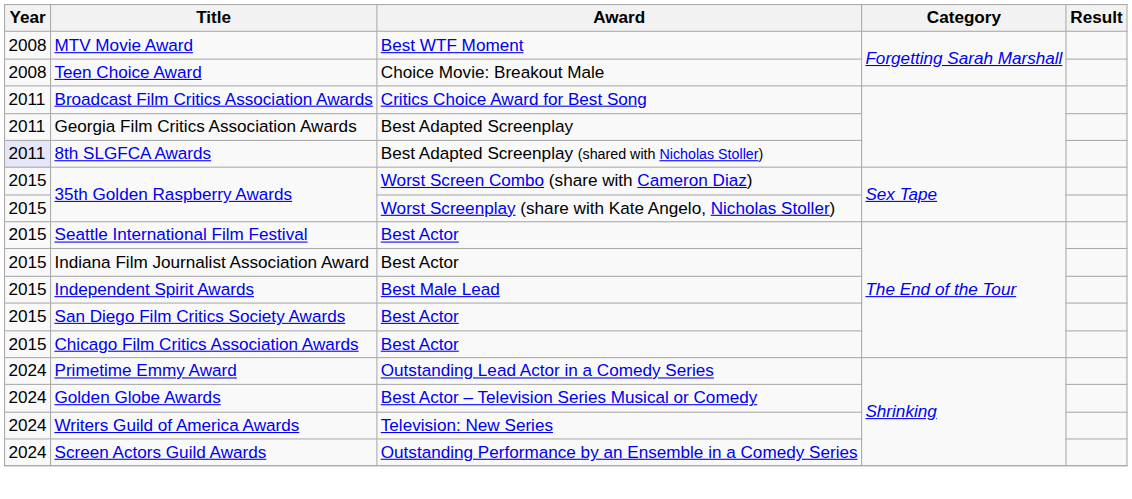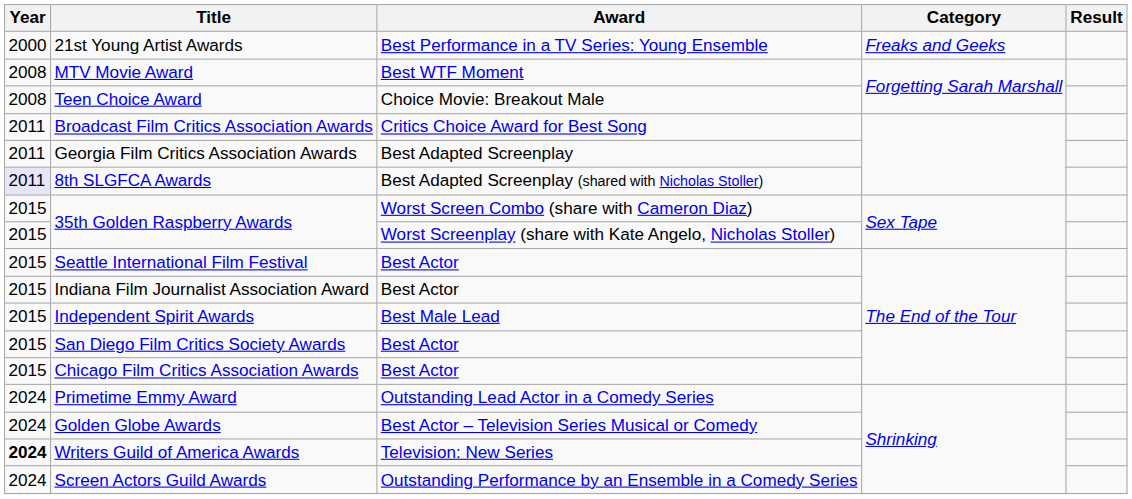+ row: 2000 | 21st Young Artist Awards | Best Performance in a TV Series: Young Ensemble | Freaks and Geeks
Writers Guild of America Awards | Year: normal -> bold
